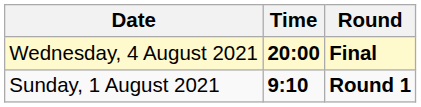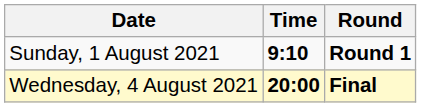rows swapped: Sunday, 1 August 2021 <-> Wednesday, 4 August 2021
